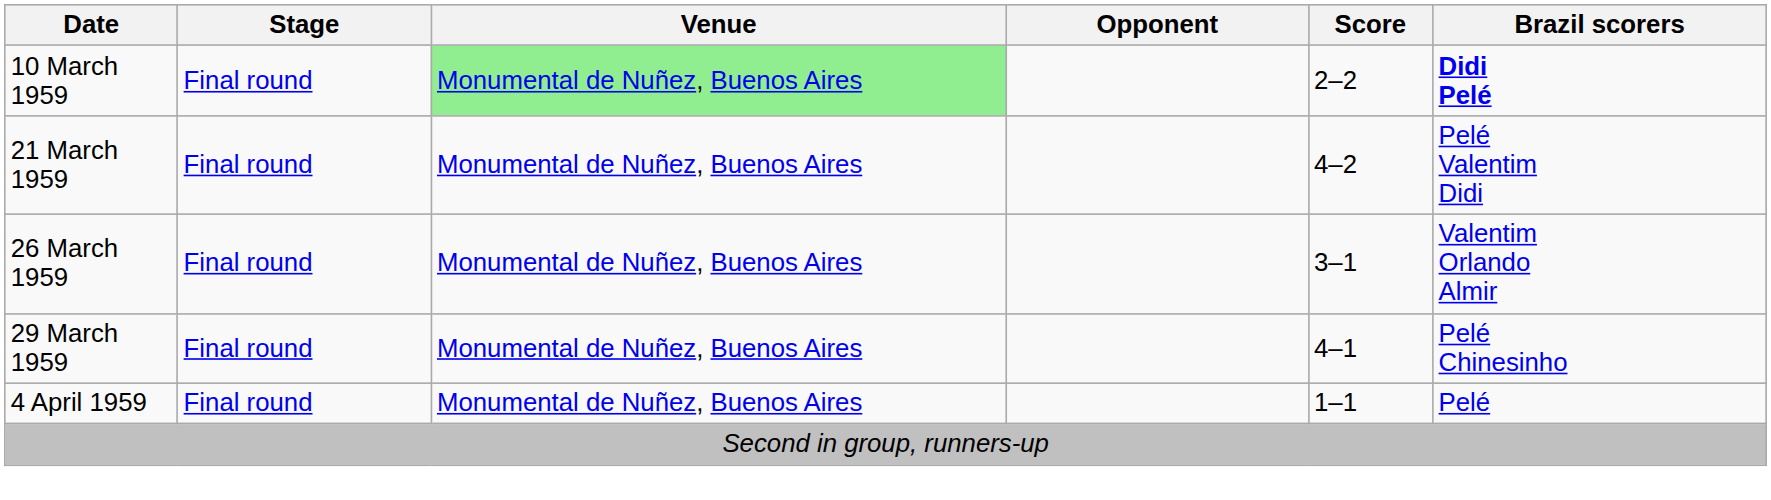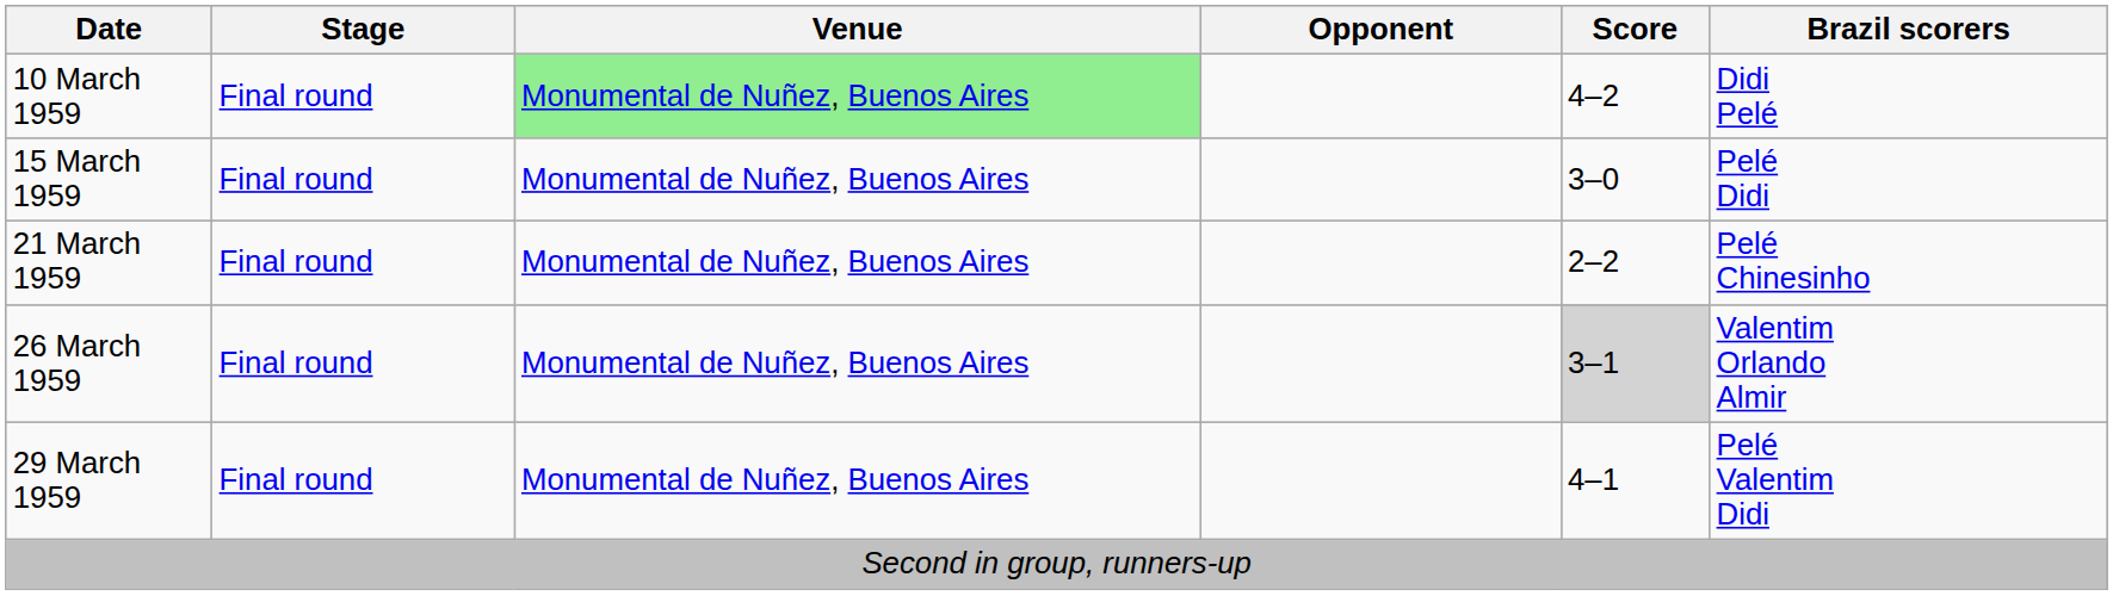10 March 1959 | Score: 2–2 -> 4–2
10 March 1959 | Brazil scorers: bold -> normal
+ row: 15 March 1959 | Final round | Monumental de Nuñez, Buenos Aires | 3–0 | Pelé Didi
21 March 1959 | Score: 4–2 -> 2–2
21 March 1959 | Brazil scorers: Pelé Valentim Didi -> Pelé Chinesinho
26 March 1959 | Score: no background -> lightgrey background
29 March 1959 | Brazil scorers: Pelé Chinesinho -> Pelé Valentim Didi
- row: 4 April 1959 | Final round | Monumental de Nuñez, Buenos Aires | 1–1 | Pelé
